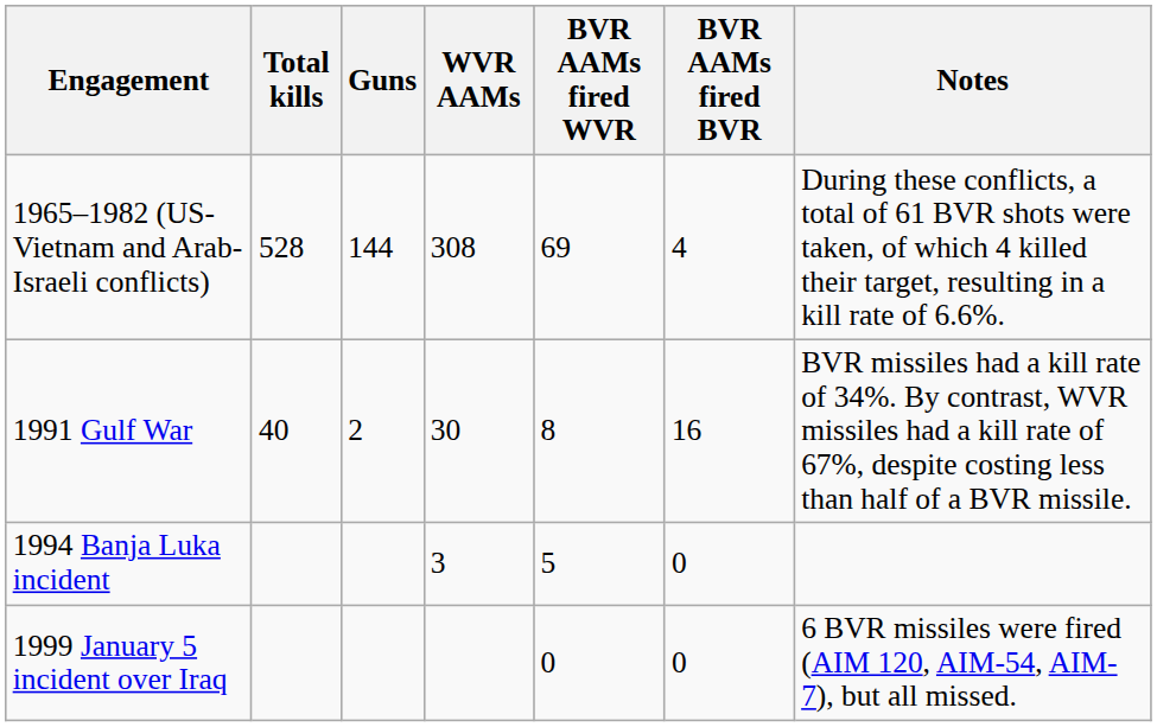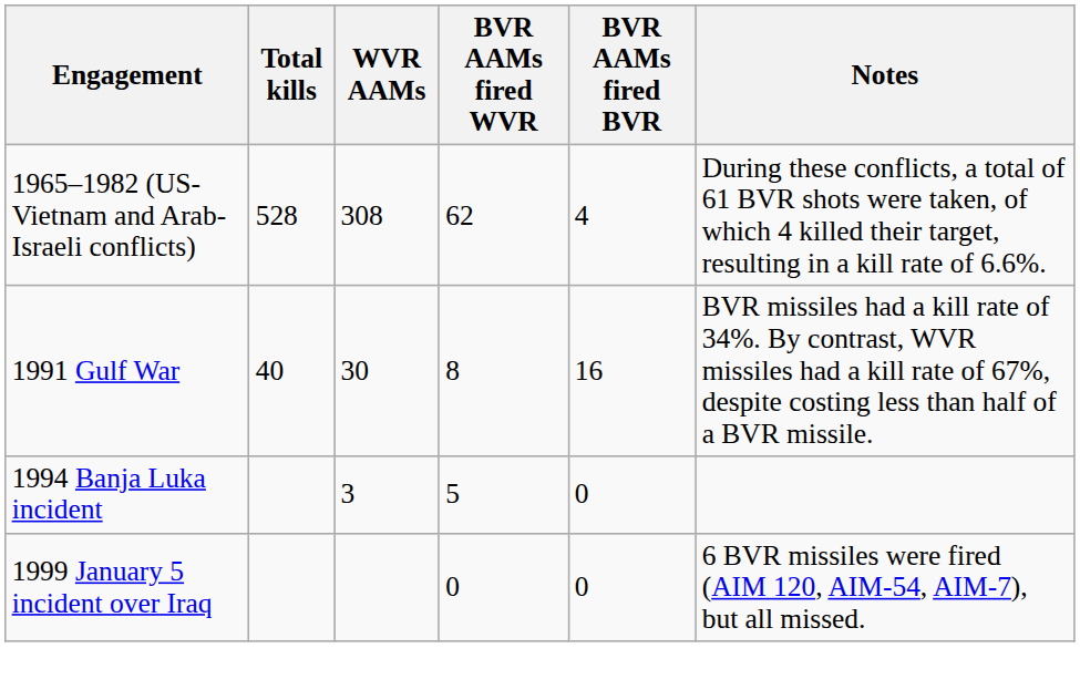- column: Guns | 144 | 2
1965–1982 (US-Vietnam and Arab-Israeli conflicts) | BVR AAMs fired WVR: 69 -> 62
